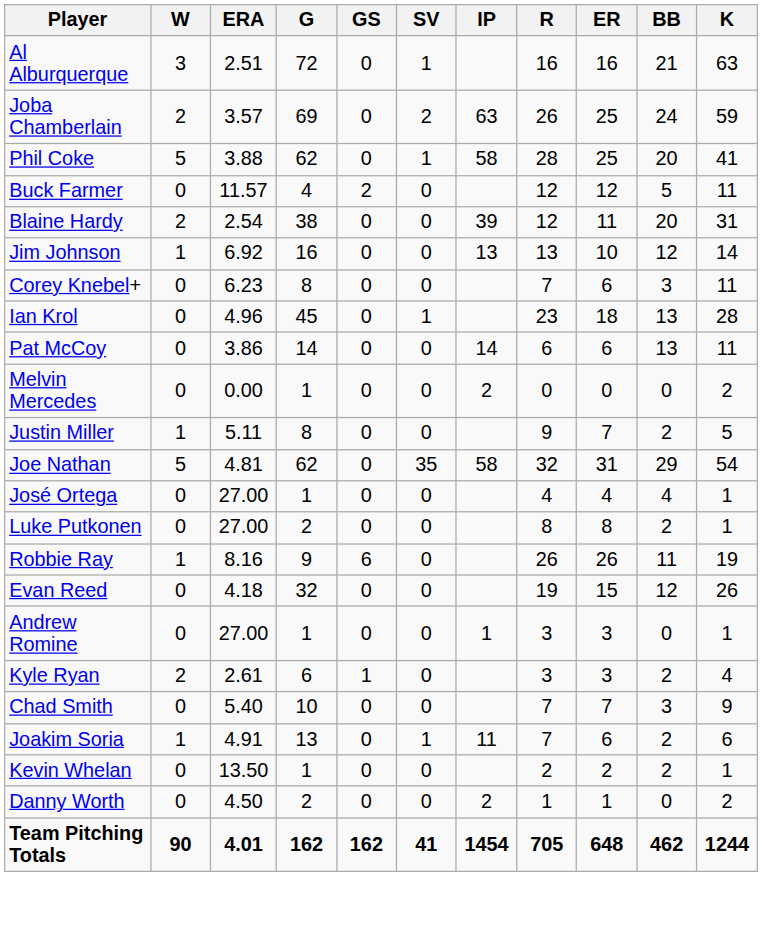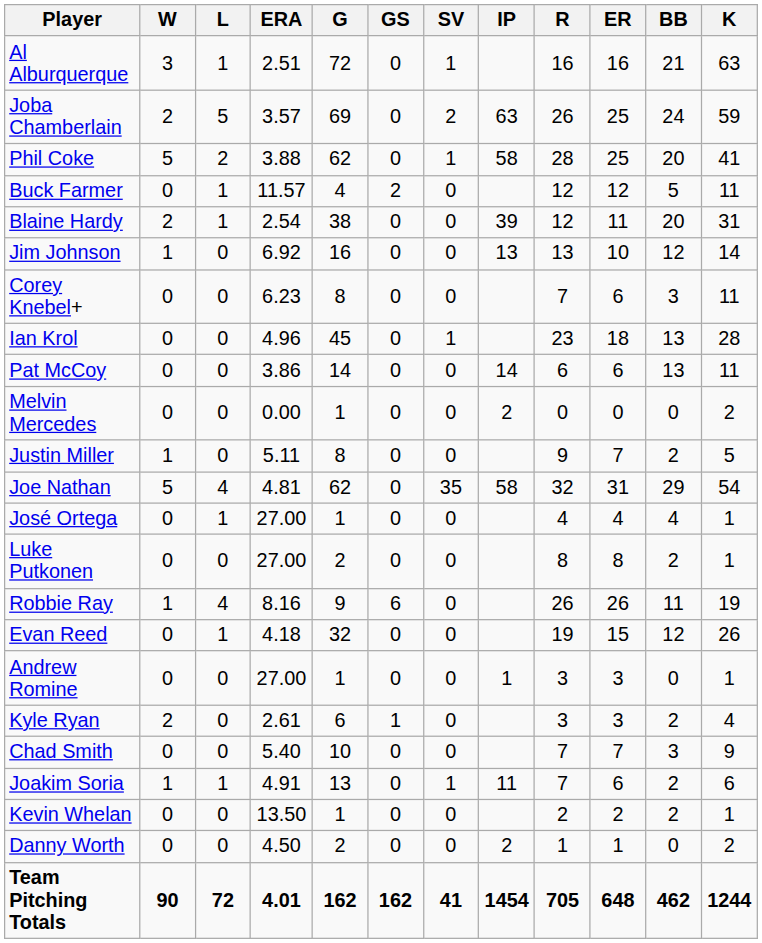+ column: L | 1 | 5 | 2 | 1 | 1 | 0 | 0 | 0 | 0 | 0 | 0 | 4 | 1 | 0 | 4 | 1 | 0 | 0 | 0 | 1 | 0 | 0 | 72
